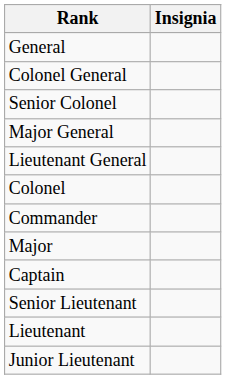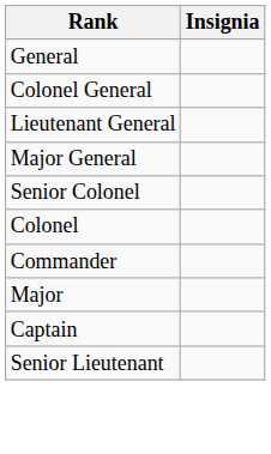rows swapped: Lieutenant General <-> Senior Colonel
- row: Lieutenant
- row: Junior Lieutenant
